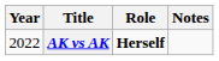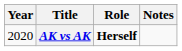AK vs AK | Year: 2022 -> 2020
